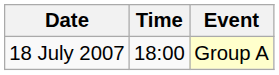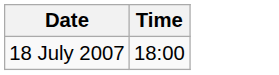- column: Event | Group A
